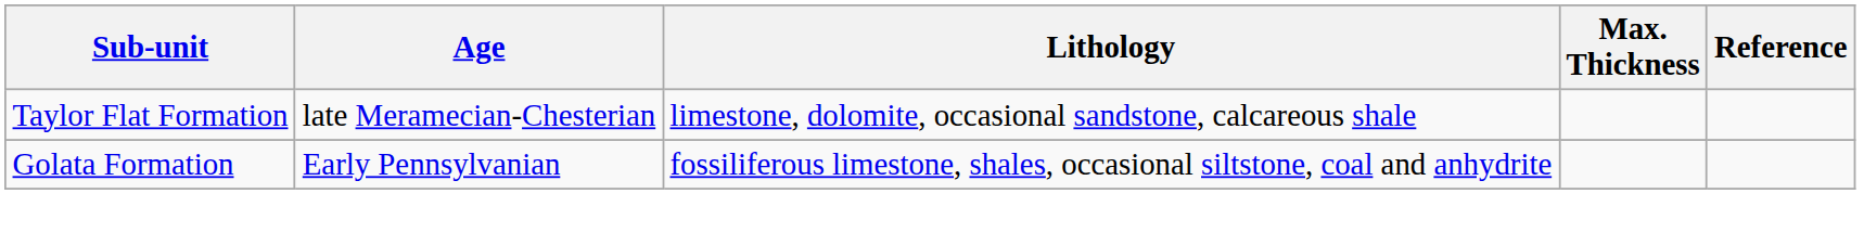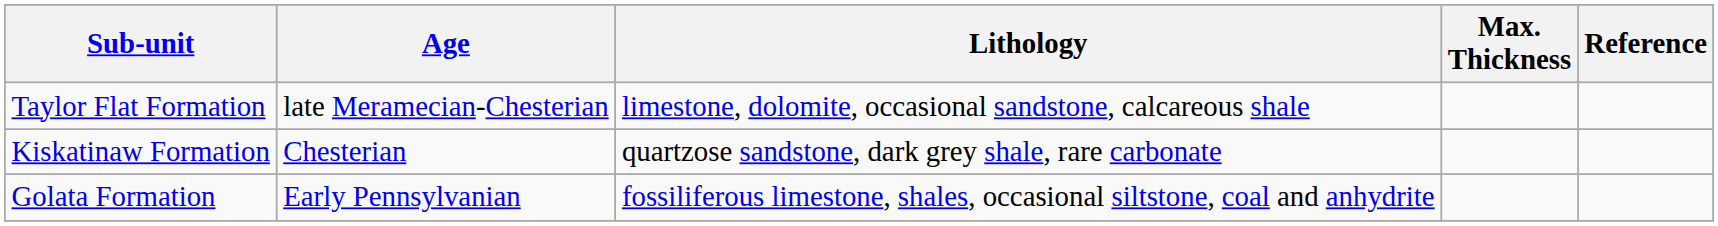+ row: Kiskatinaw Formation | Chesterian | quartzose sandstone, dark grey shale, rare carbonate
